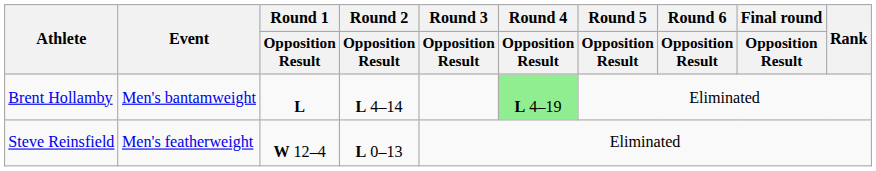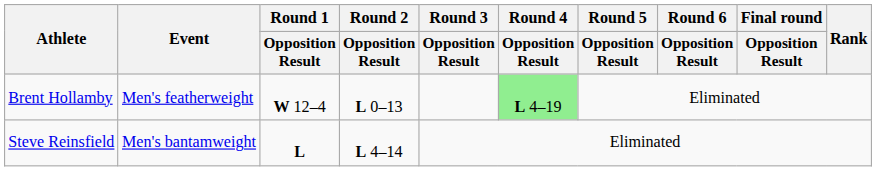Brent Hollamby | Event: Men's bantamweight -> Men's featherweight
Brent Hollamby | Round 1 / Opposition Result: L -> W 12–4
Brent Hollamby | Round 2 / Opposition Result: L 4–14 -> L 0–13
Steve Reinsfield | Event: Men's featherweight -> Men's bantamweight
Steve Reinsfield | Round 1 / Opposition Result: W 12–4 -> L
Steve Reinsfield | Round 2 / Opposition Result: L 0–13 -> L 4–14
